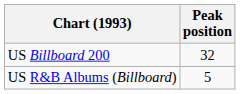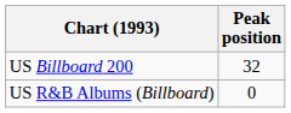US R&B Albums (Billboard) | Peak position: 5 -> 0
